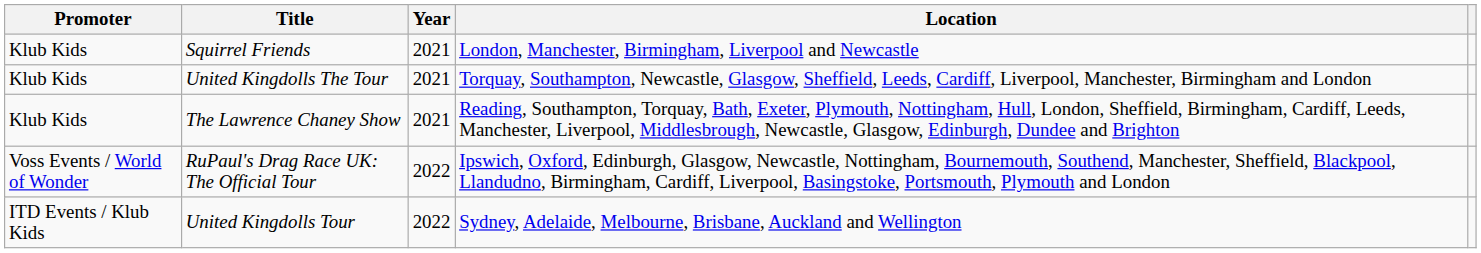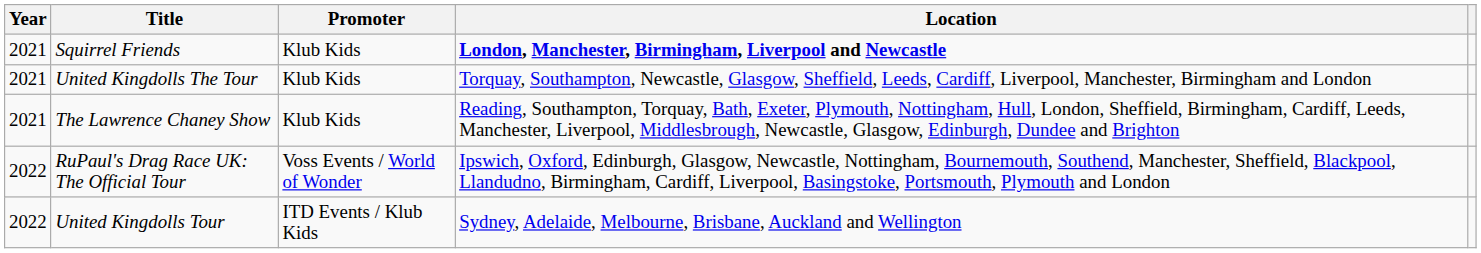columns swapped: Year <-> Promoter
Squirrel Friends | Location: normal -> bold
